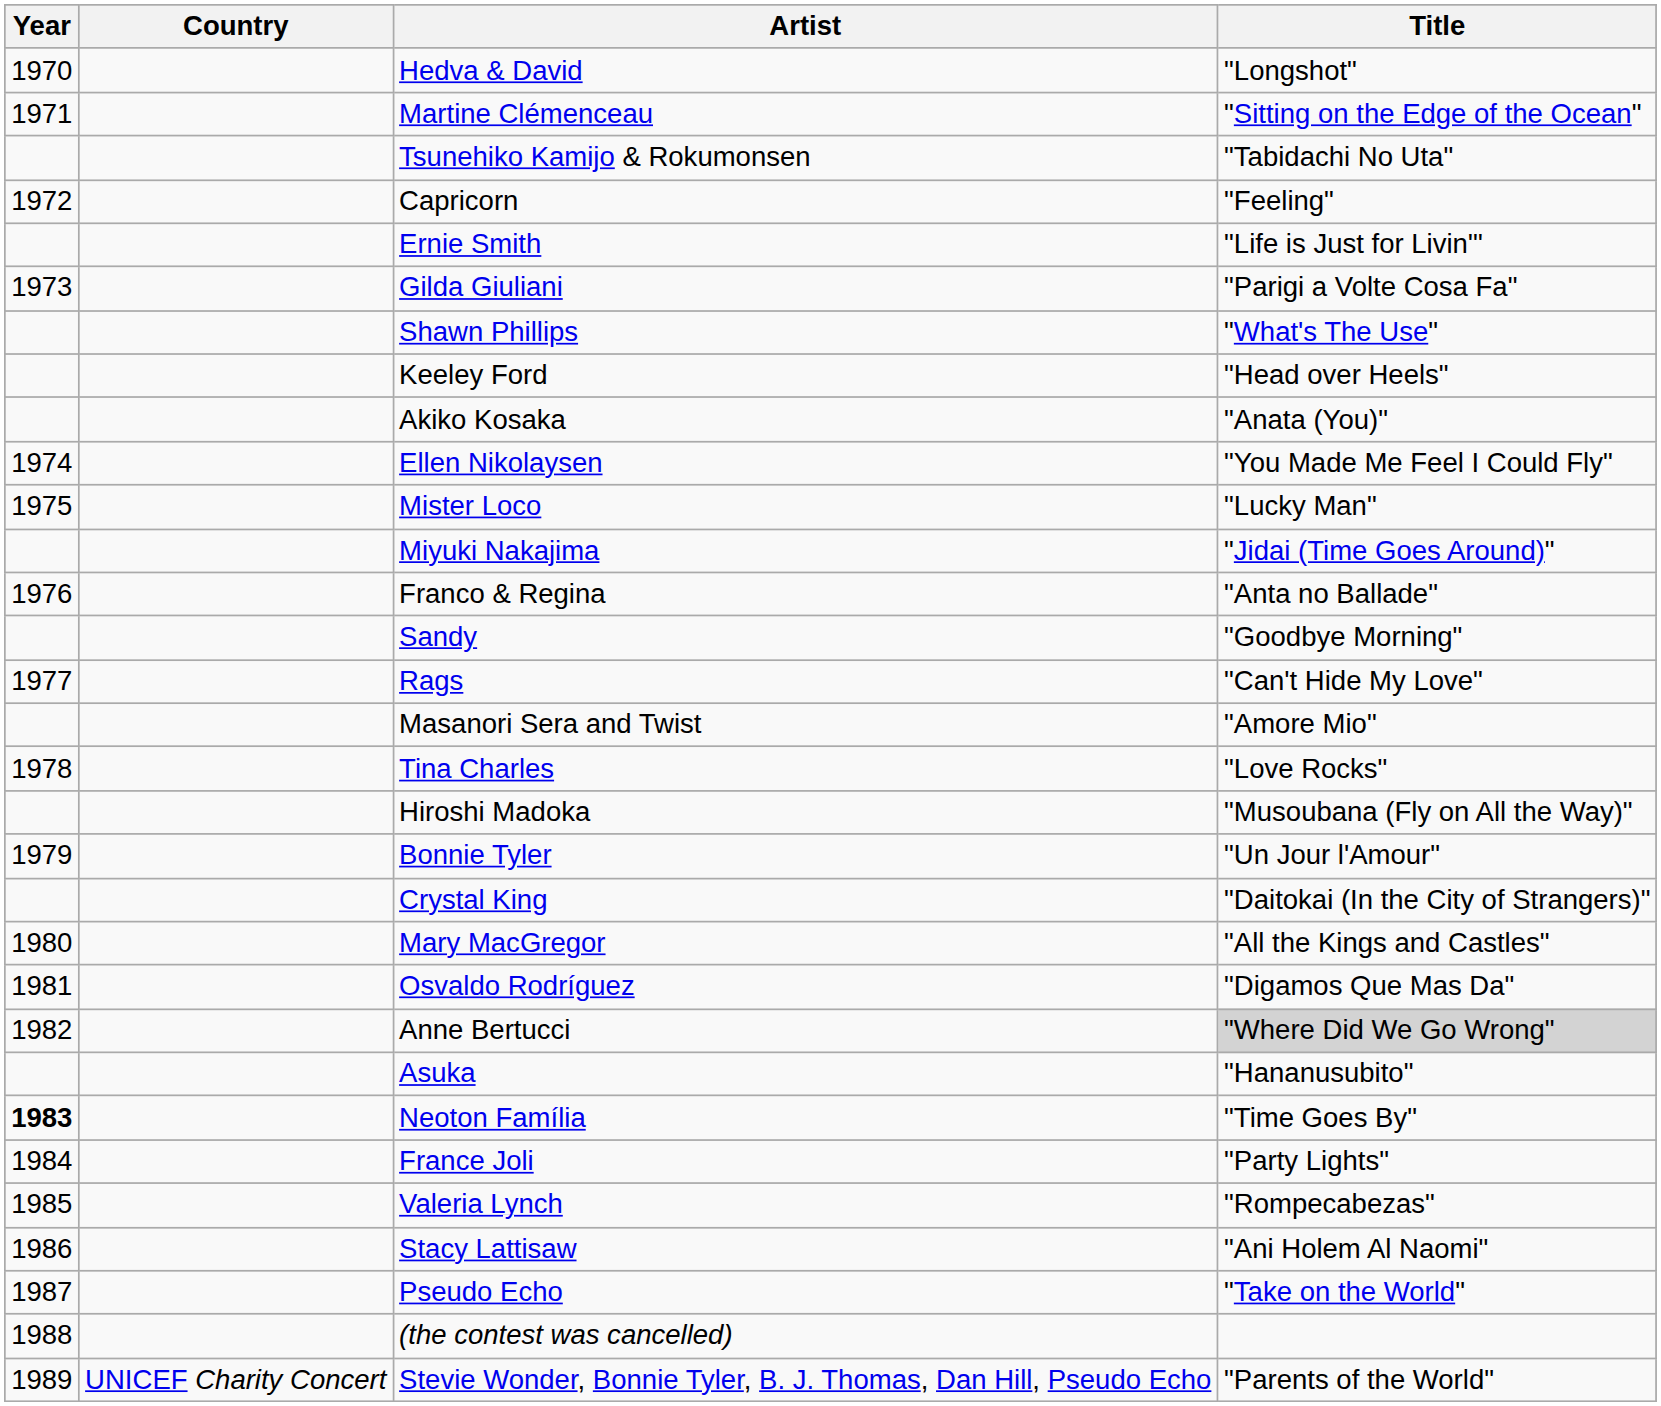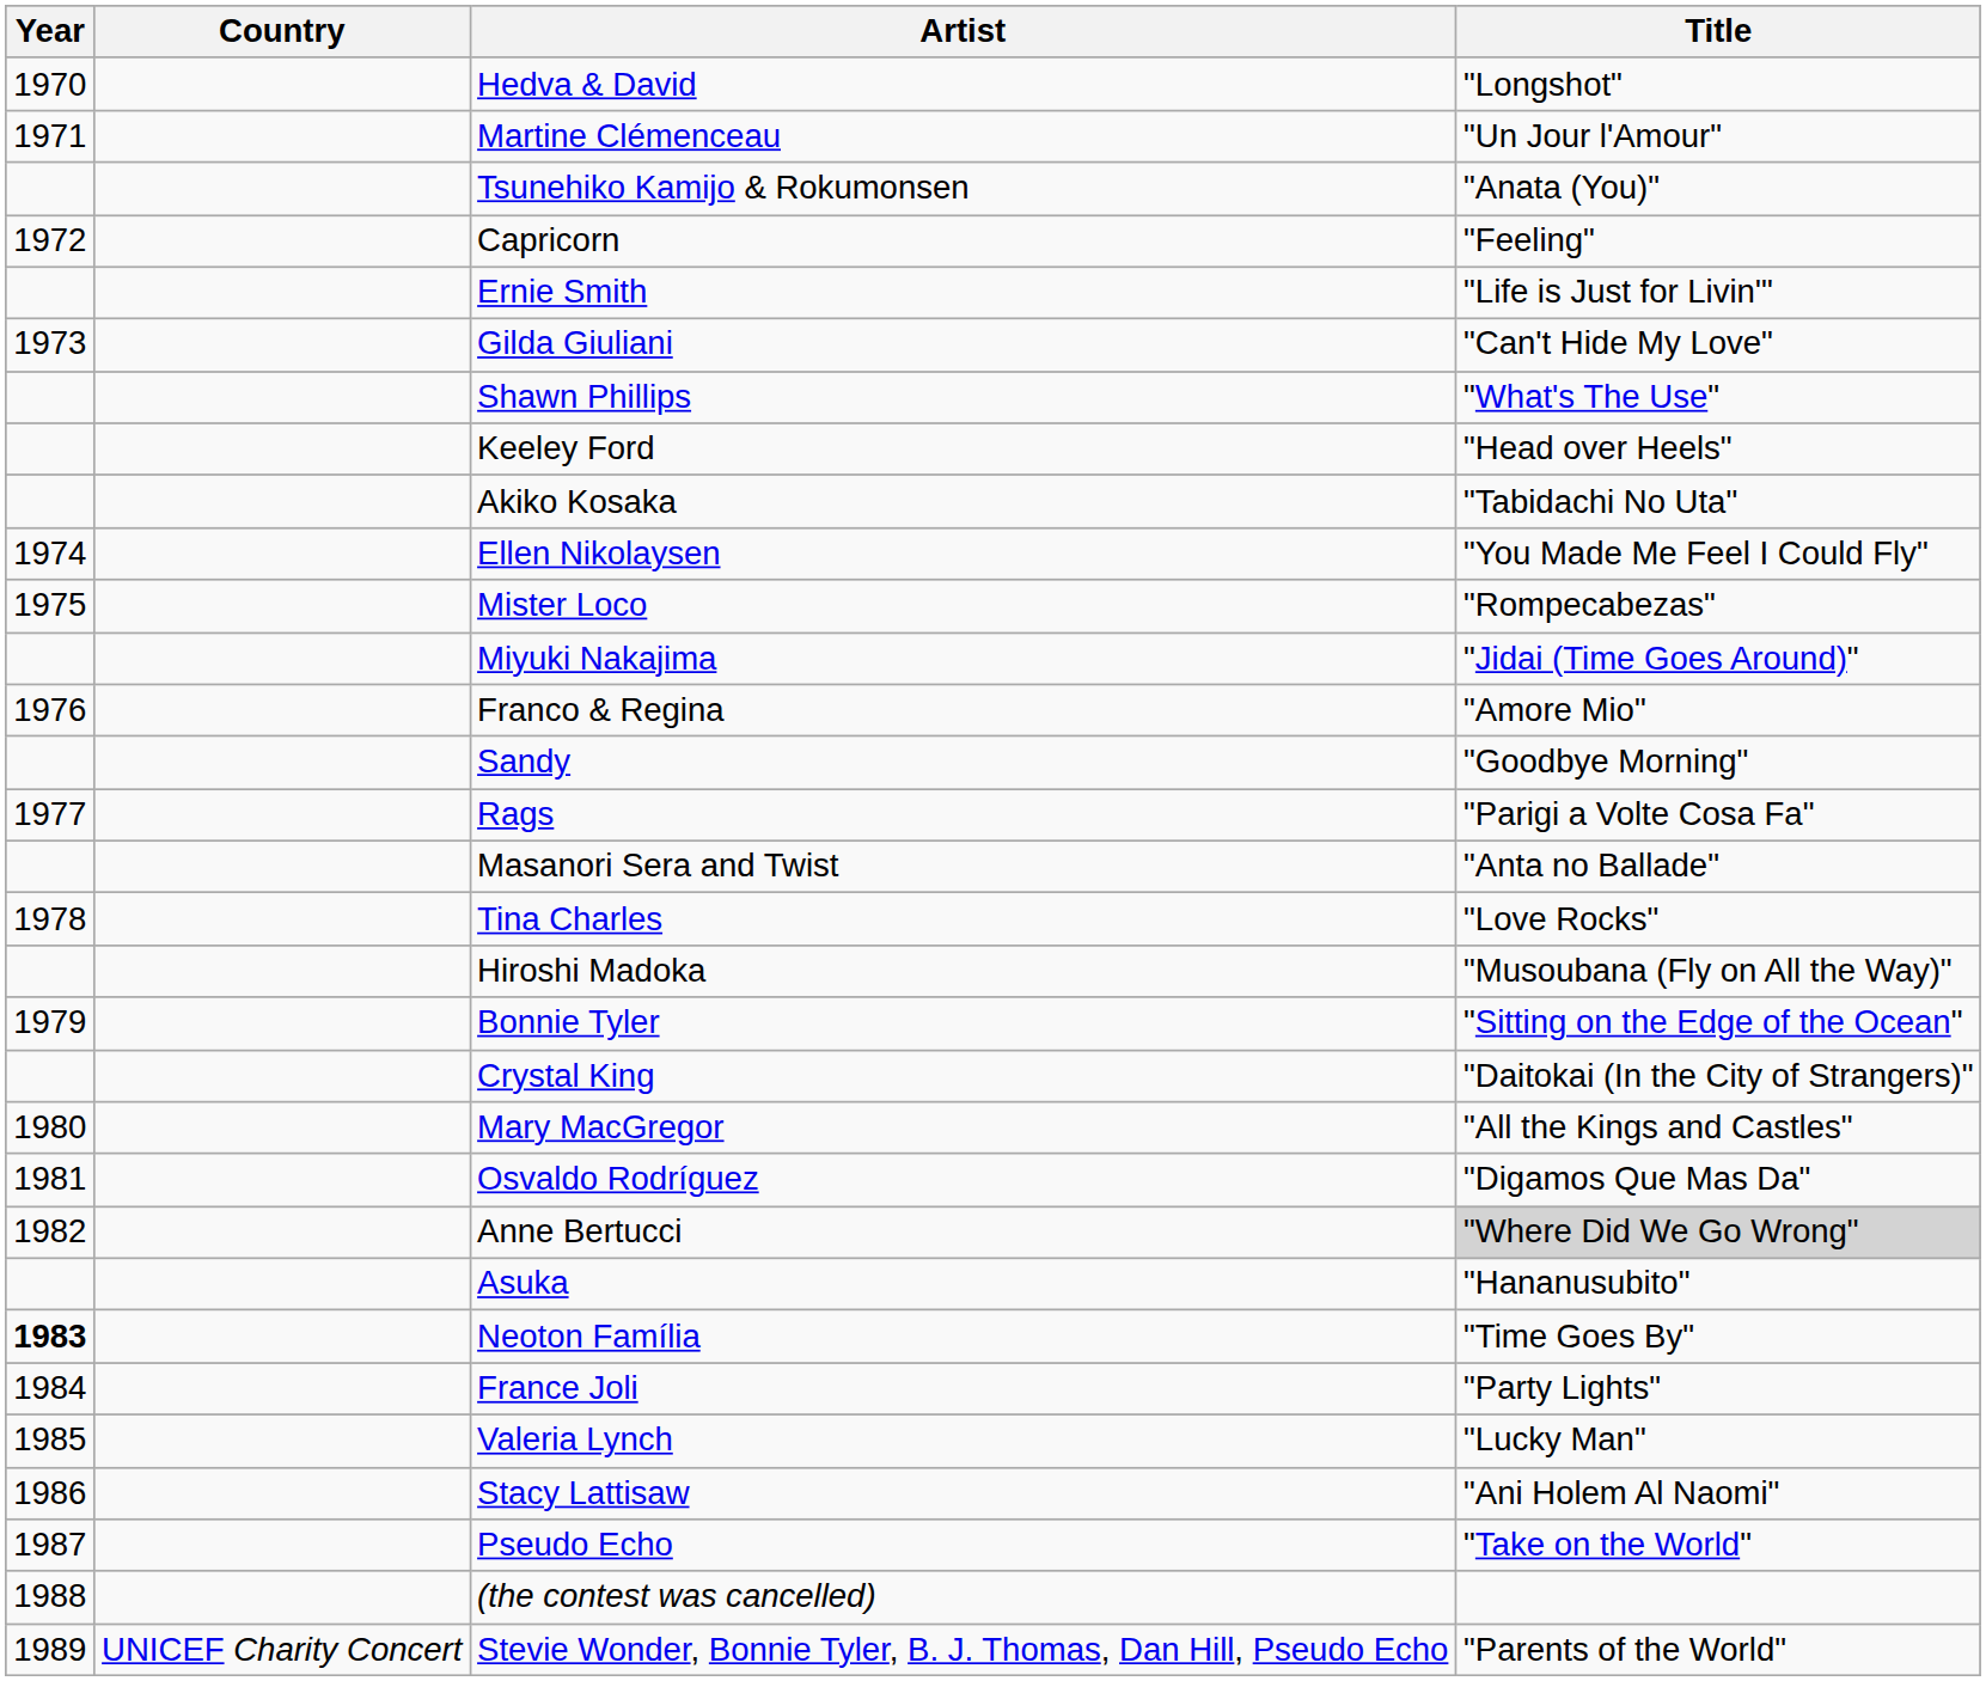Martine Clémenceau | Title: "Sitting on the Edge of the Ocean" -> "Un Jour l'Amour"
Tsunehiko Kamijo & Rokumonsen | Title: "Tabidachi No Uta" -> "Anata (You)"
Gilda Giuliani | Title: "Parigi a Volte Cosa Fa" -> "Can't Hide My Love"
Akiko Kosaka | Title: "Anata (You)" -> "Tabidachi No Uta"
Mister Loco | Title: "Lucky Man" -> "Rompecabezas"
Franco & Regina | Title: "Anta no Ballade" -> "Amore Mio"
Rags | Title: "Can't Hide My Love" -> "Parigi a Volte Cosa Fa"
Masanori Sera and Twist | Title: "Amore Mio" -> "Anta no Ballade"
Bonnie Tyler | Title: "Un Jour l'Amour" -> "Sitting on the Edge of the Ocean"
Valeria Lynch | Title: "Rompecabezas" -> "Lucky Man"
